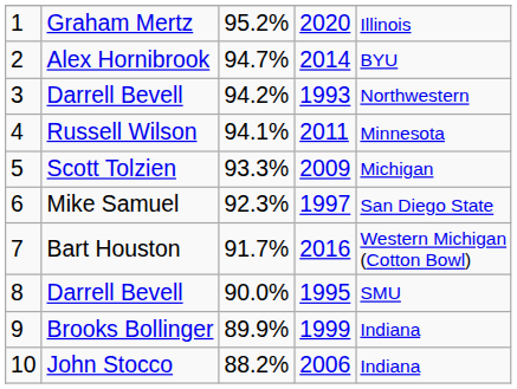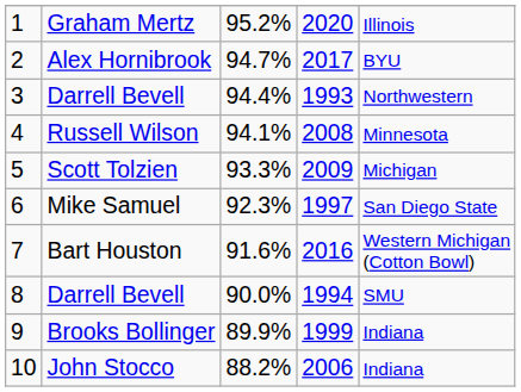Alex Hornibrook | column 4: 2014 -> 2017
3 / Darrell Bevell | column 3: 94.2% -> 94.4%
Russell Wilson | column 4: 2011 -> 2008
Bart Houston | column 3: 91.7% -> 91.6%
8 / Darrell Bevell | column 4: 1995 -> 1994
